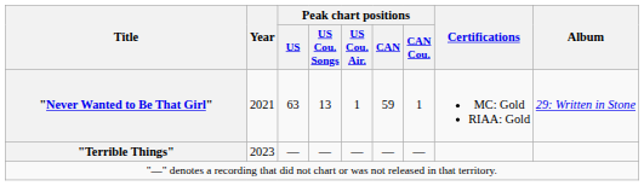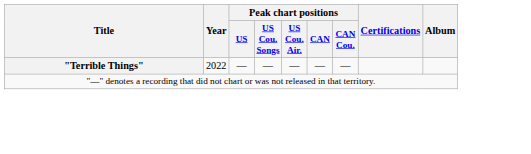- row: "Never Wanted to Be That Girl" | 2021 | 63 | 13 | 1 | 59 | 1 | MC: Gold RIAA: Gold | 29: Written in Stone
"Terrible Things" | Year: 2023 -> 2022
